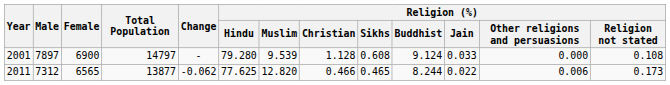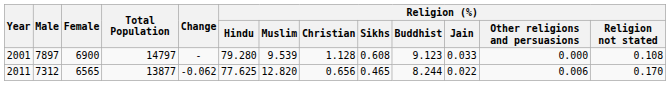2001 | Religion (%) / Buddhist: 9.124 -> 9.123
2011 | Religion (%) / Christian: 0.466 -> 0.656
2011 | Religion (%) / Religion not stated: 0.173 -> 0.170
